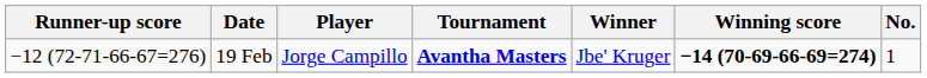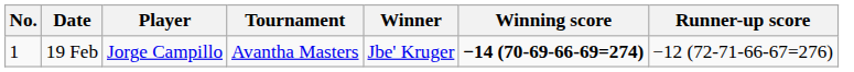columns swapped: No. <-> Runner-up score
19 Feb | Tournament: bold -> normal
